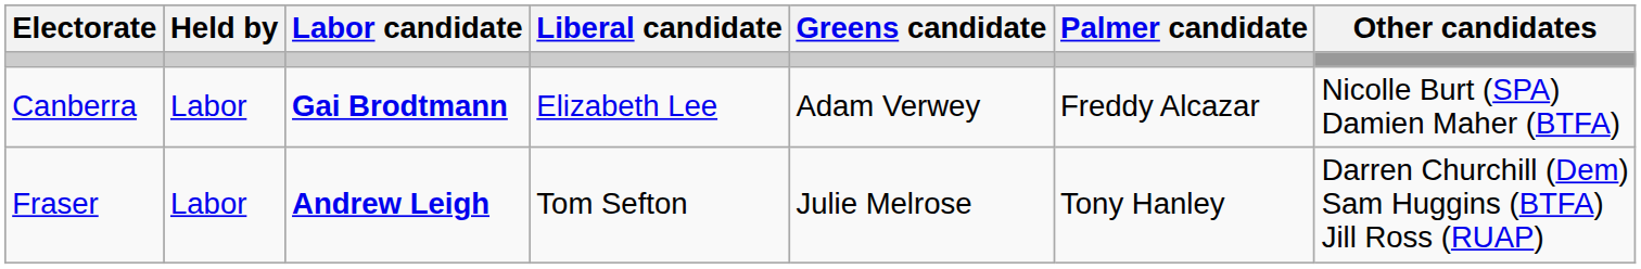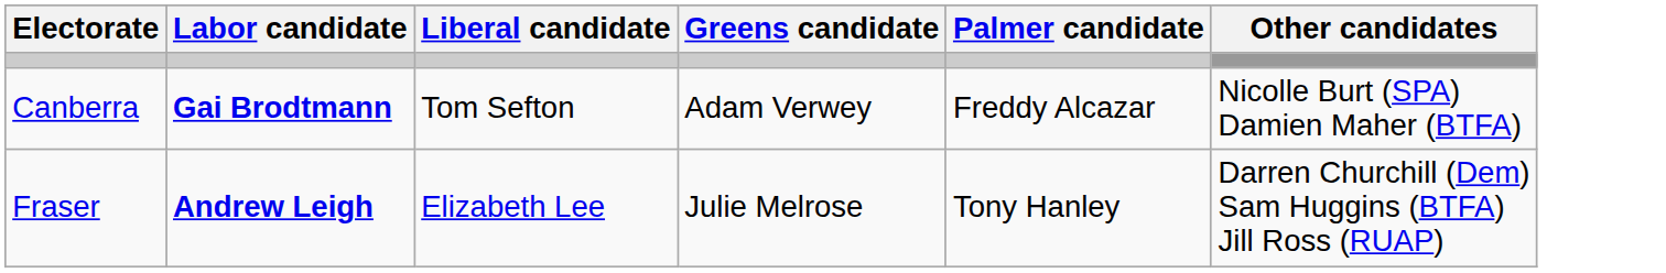- column: Held by | Labor | Labor
Canberra | Liberal candidate: Elizabeth Lee -> Tom Sefton
Fraser | Liberal candidate: Tom Sefton -> Elizabeth Lee
